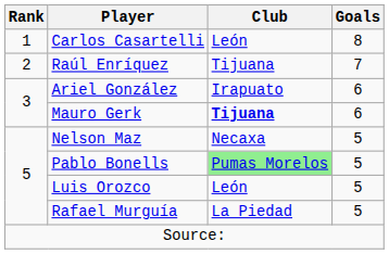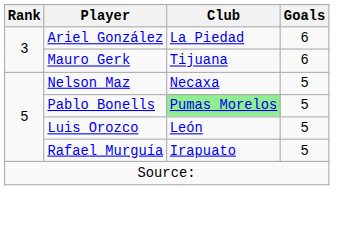- row: 1 | Carlos Casartelli | León | 8
- row: 2 | Raúl Enríquez | Tijuana | 7
Ariel González | Club: Irapuato -> La Piedad
Mauro Gerk | Club: bold -> normal
Rafael Murguía | Club: La Piedad -> Irapuato
